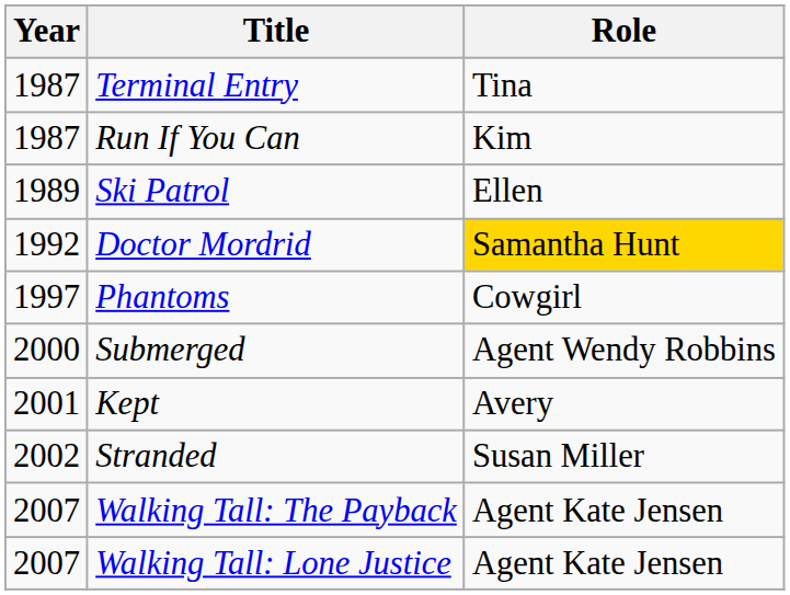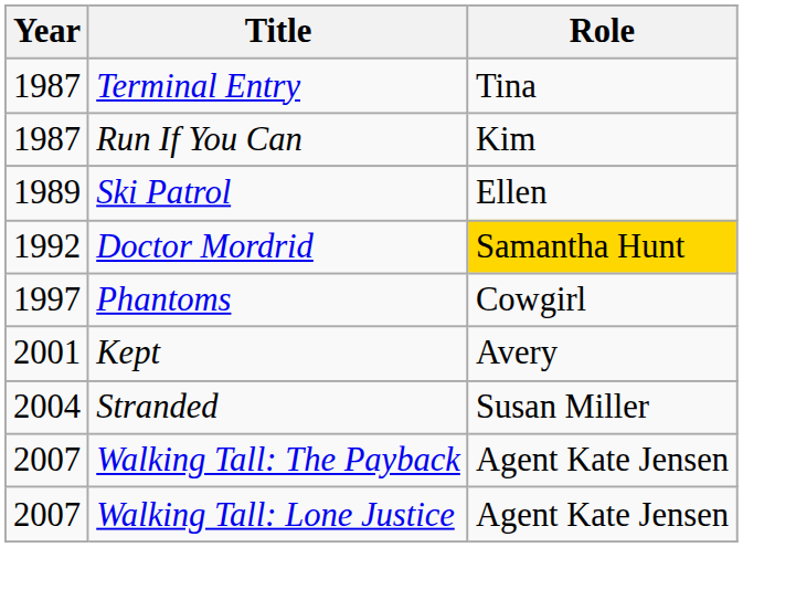- row: 2000 | Submerged | Agent Wendy Robbins
Stranded | Year: 2002 -> 2004
